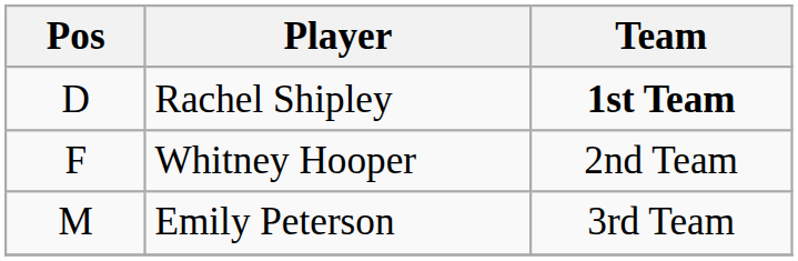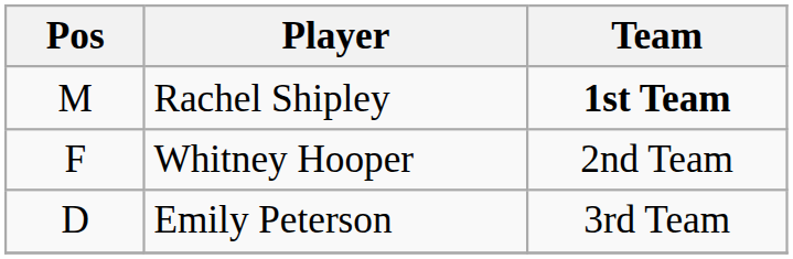Rachel Shipley | Pos: D -> M
Emily Peterson | Pos: M -> D
